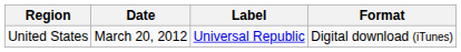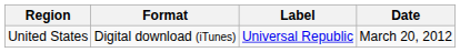columns swapped: Date <-> Format
